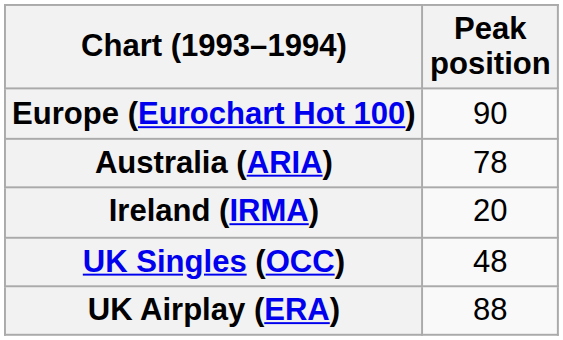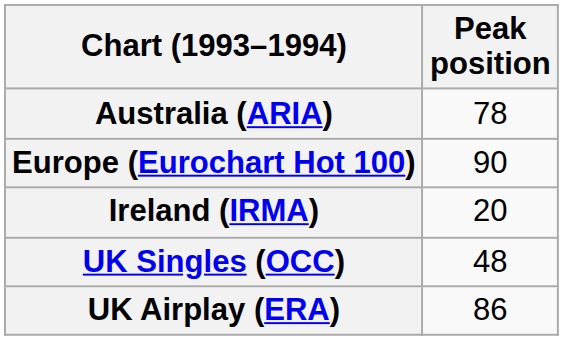rows swapped: Australia (ARIA) <-> Europe (Eurochart Hot 100)
UK Airplay (ERA) | Peak position: 88 -> 86
